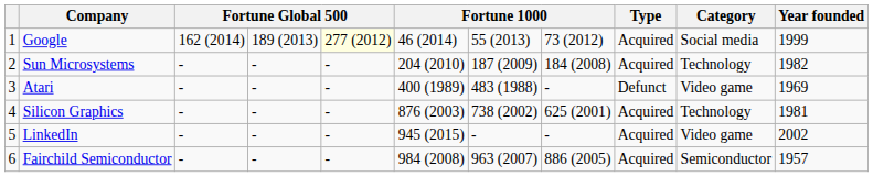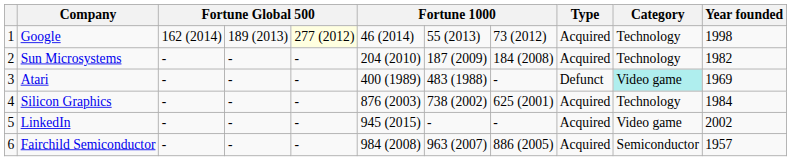Google | Category: Social media -> Technology
Google | Year founded: 1999 -> 1998
Atari | Category: no background -> paleturquoise background
Silicon Graphics | Year founded: 1981 -> 1984
